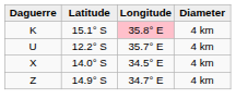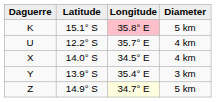K | Diameter: 4 km -> 5 km
+ row: Y | 13.9° S | 35.4° E | 3 km
Z | Longitude: no background -> lightyellow background
Z | Diameter: 4 km -> 5 km
